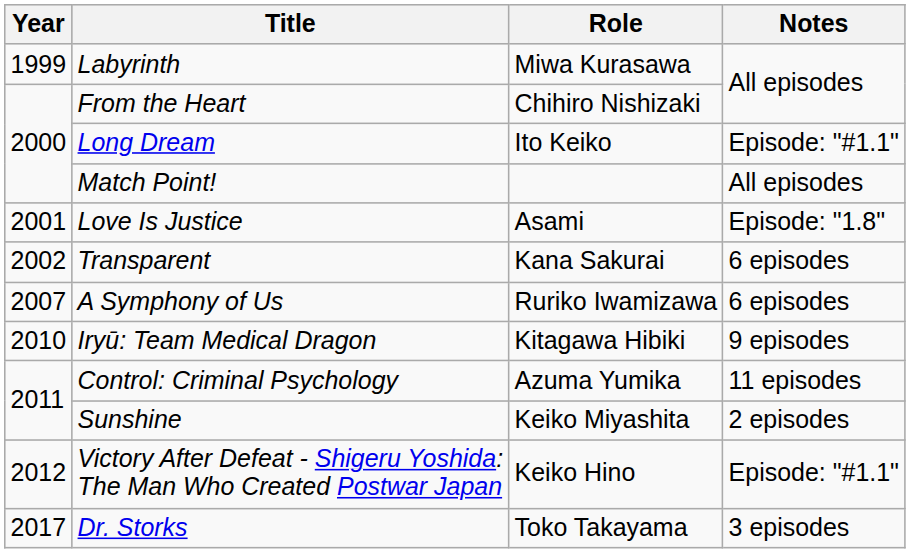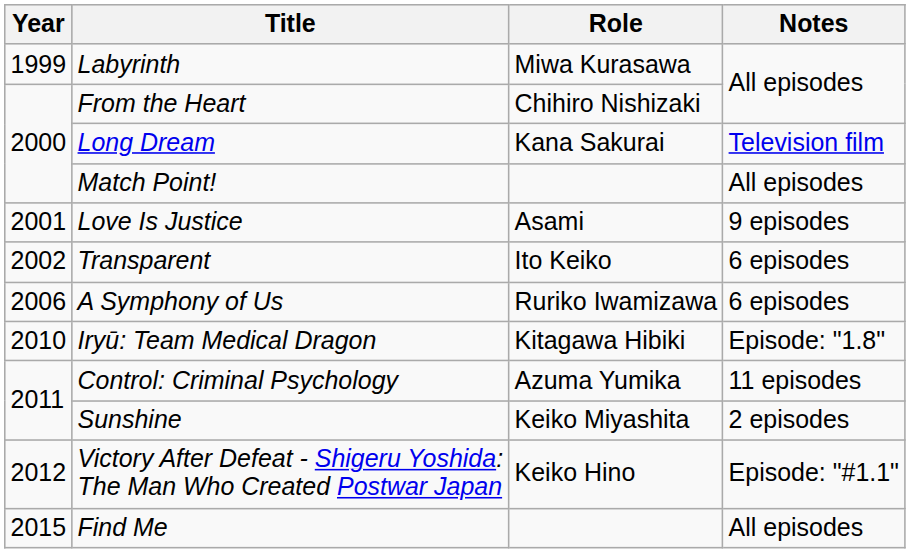Long Dream | Role: Ito Keiko -> Kana Sakurai
Long Dream | Notes: Episode: "#1.1" -> Television film
Love Is Justice | Notes: Episode: "1.8" -> 9 episodes
Transparent | Role: Kana Sakurai -> Ito Keiko
A Symphony of Us | Year: 2007 -> 2006
Iryū: Team Medical Dragon | Notes: 9 episodes -> Episode: "1.8"
+ row: 2015 | Find Me | All episodes
- row: 2017 | Dr. Storks | Toko Takayama | 3 episodes
